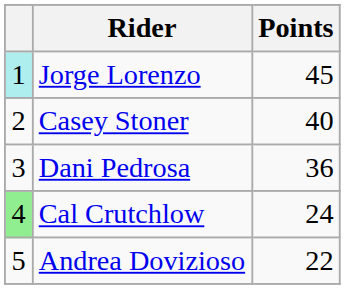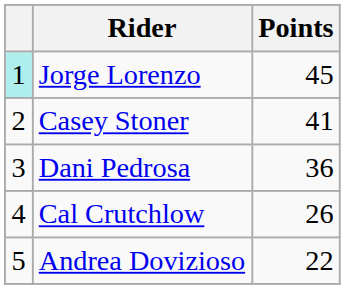Casey Stoner | Points: 40 -> 41
Cal Crutchlow | column 1: lightgreen background -> no background
Cal Crutchlow | Points: 24 -> 26
